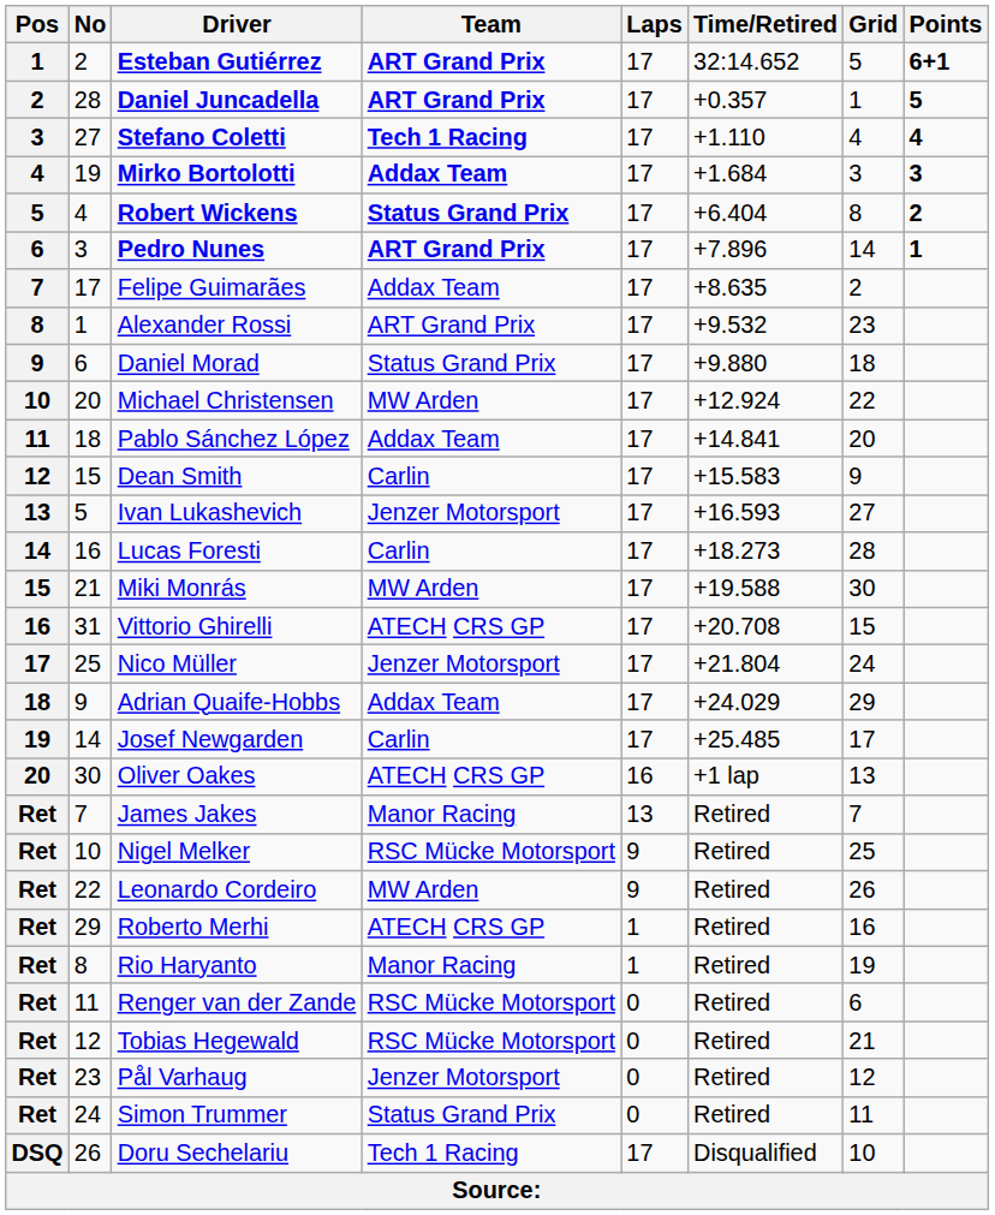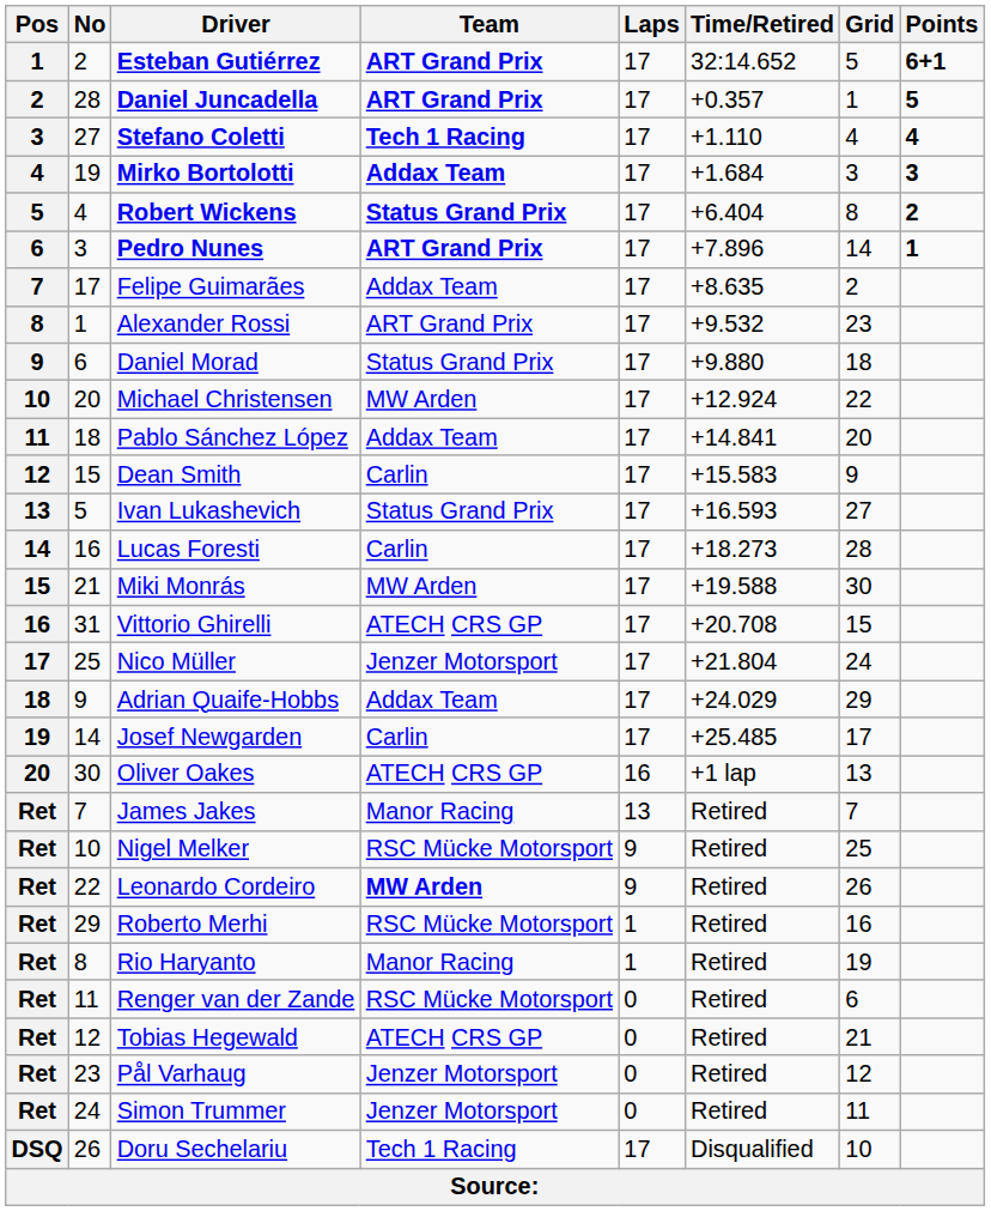Ivan Lukashevich | Team: Jenzer Motorsport -> Status Grand Prix
Leonardo Cordeiro | Team: normal -> bold
Roberto Merhi | Team: ATECH CRS GP -> RSC Mücke Motorsport
Tobias Hegewald | Team: RSC Mücke Motorsport -> ATECH CRS GP
Simon Trummer | Team: Status Grand Prix -> Jenzer Motorsport
